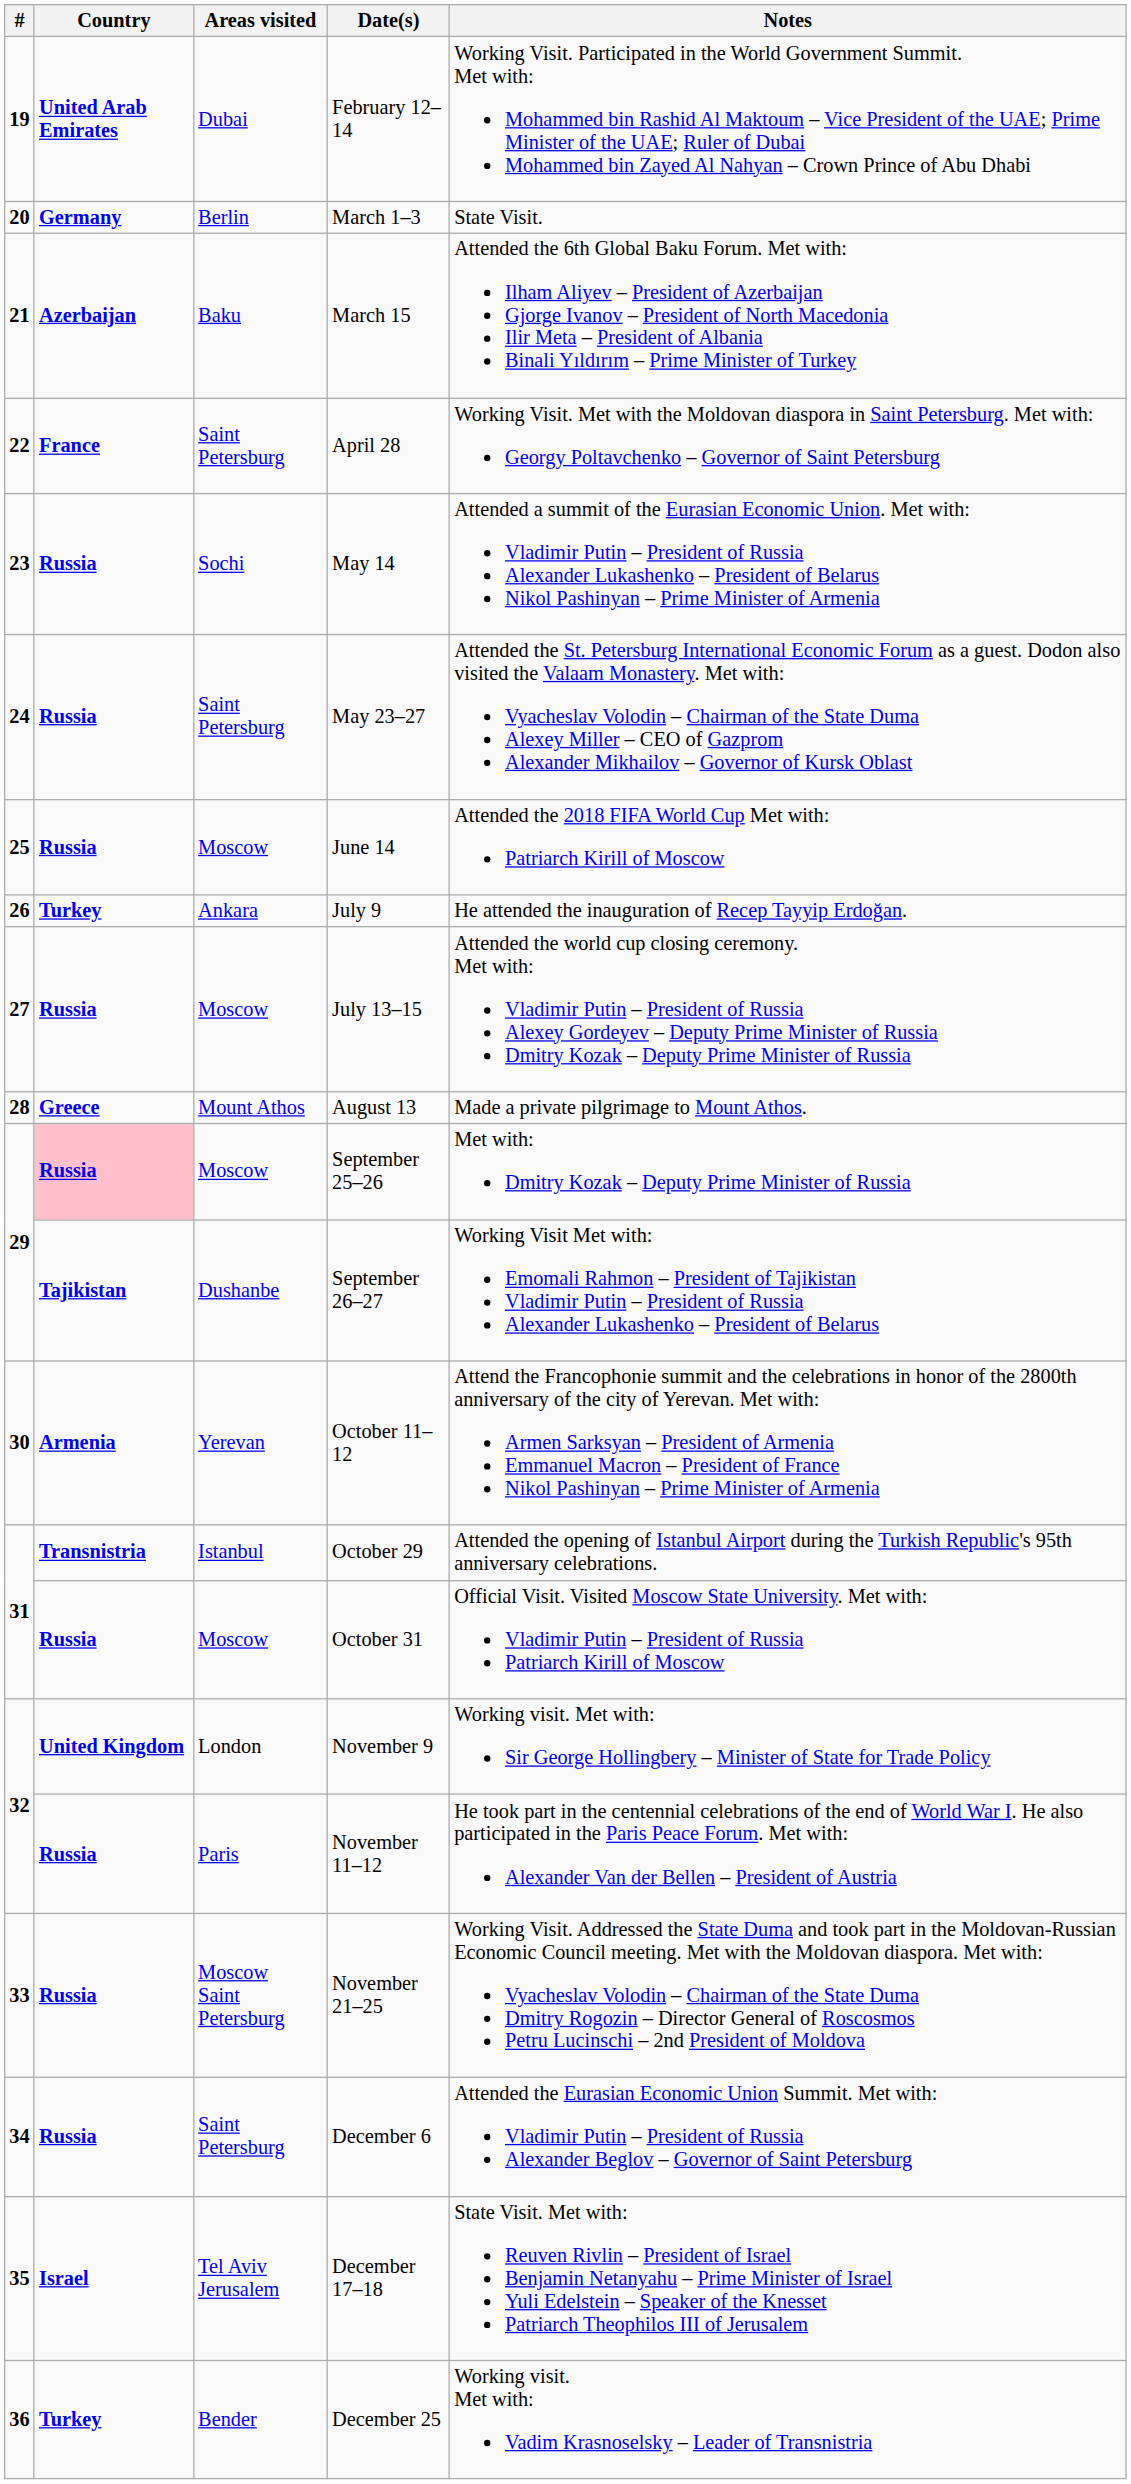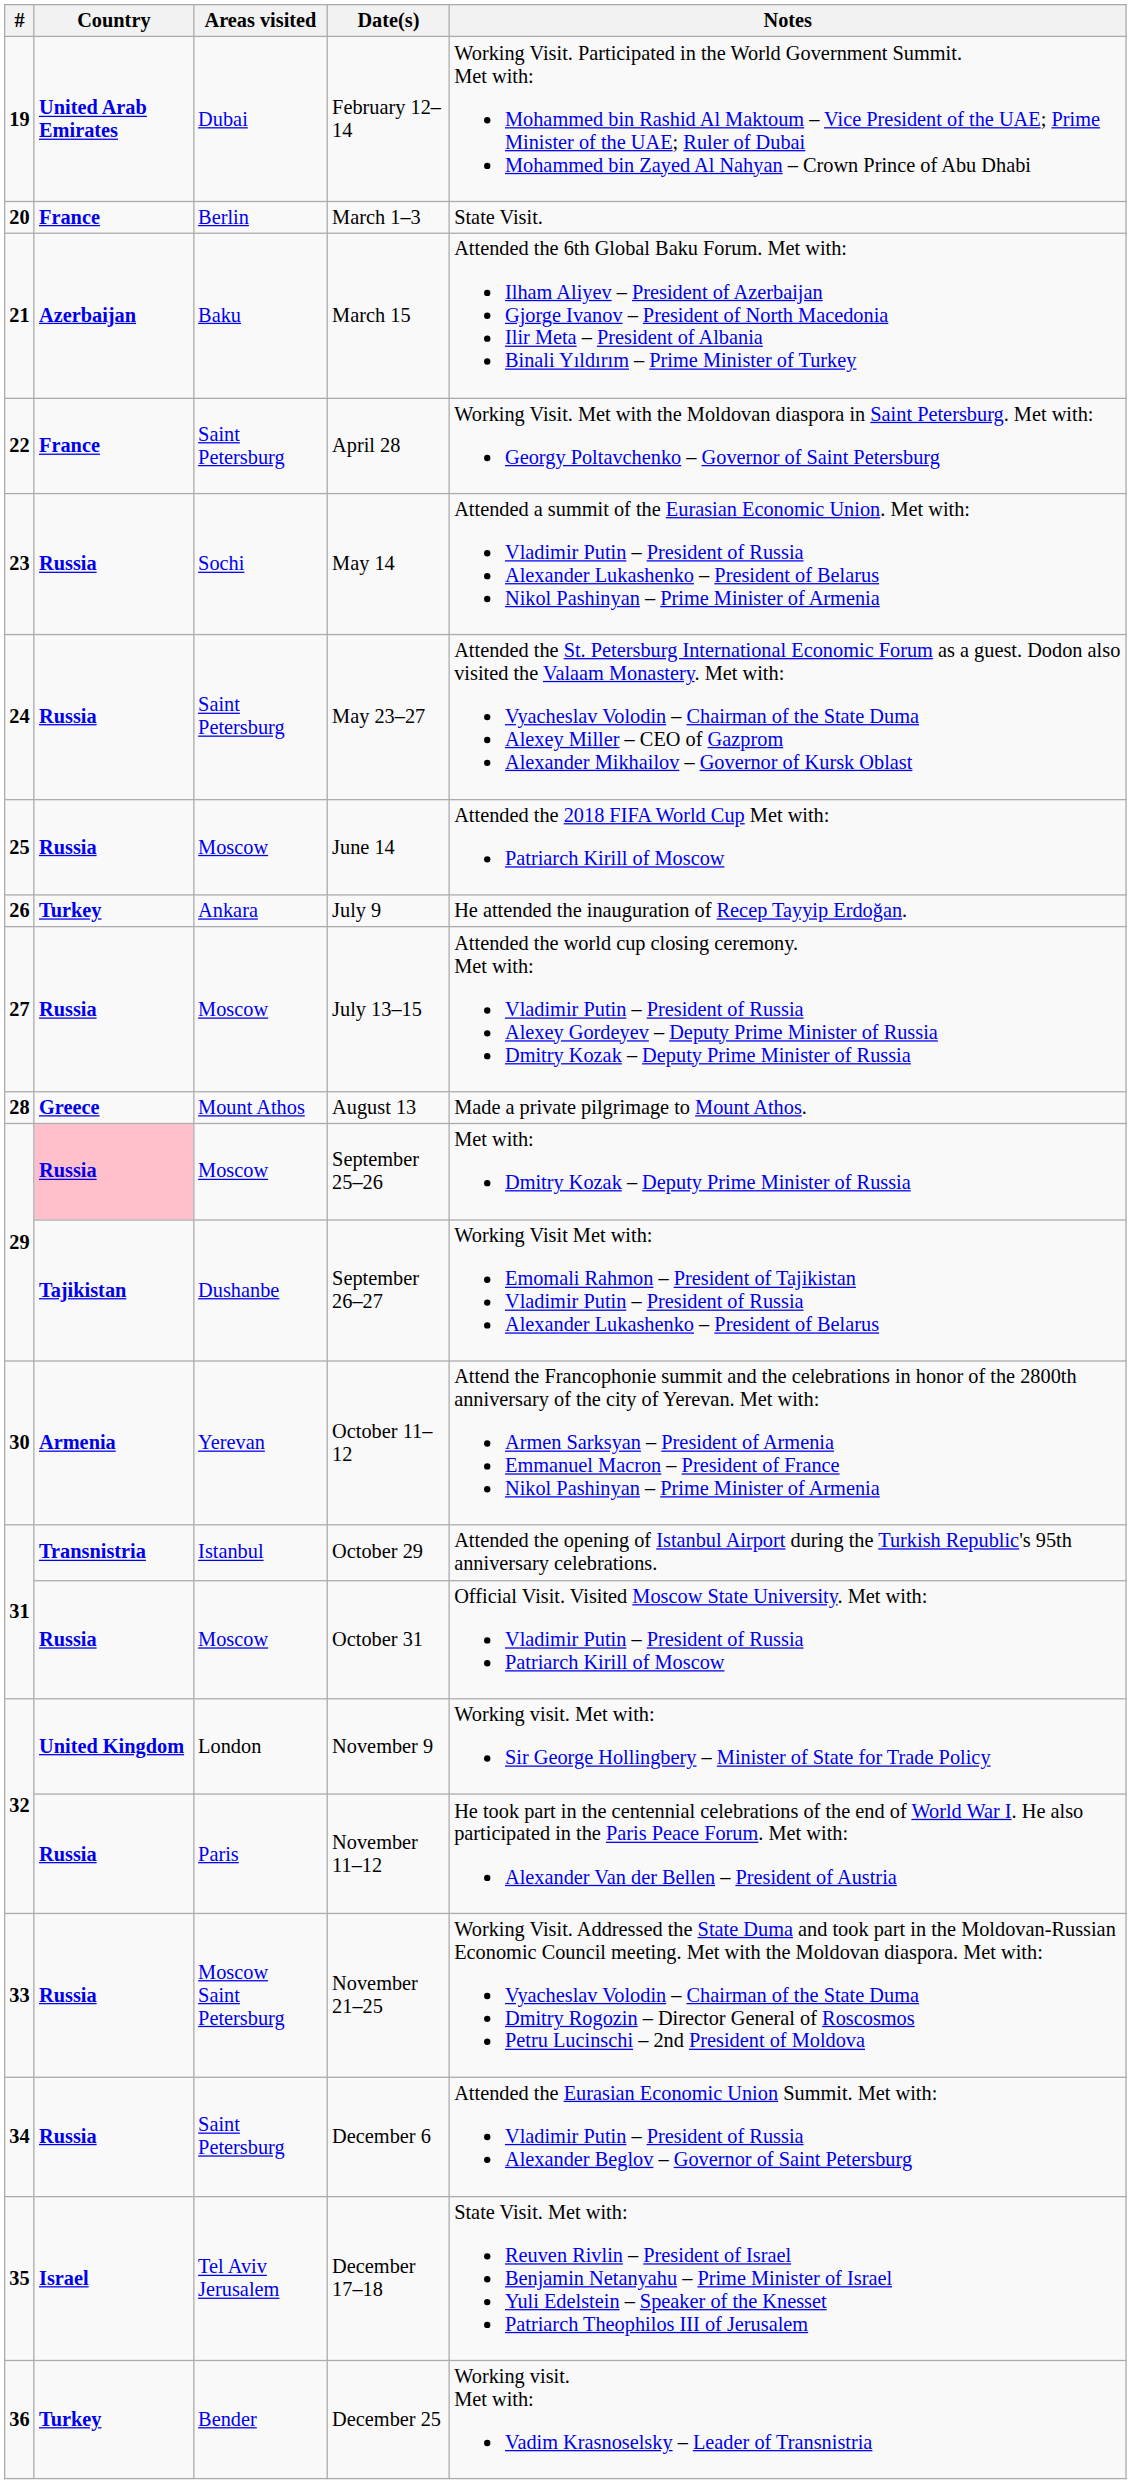March 1–3 | Country: Germany -> France
